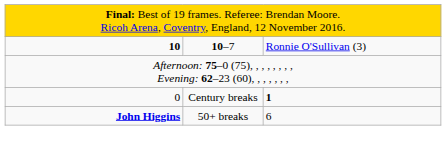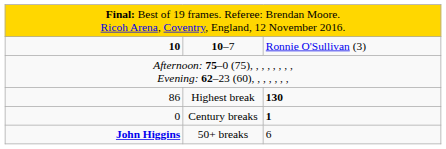+ row: 86 | Highest break | 130
